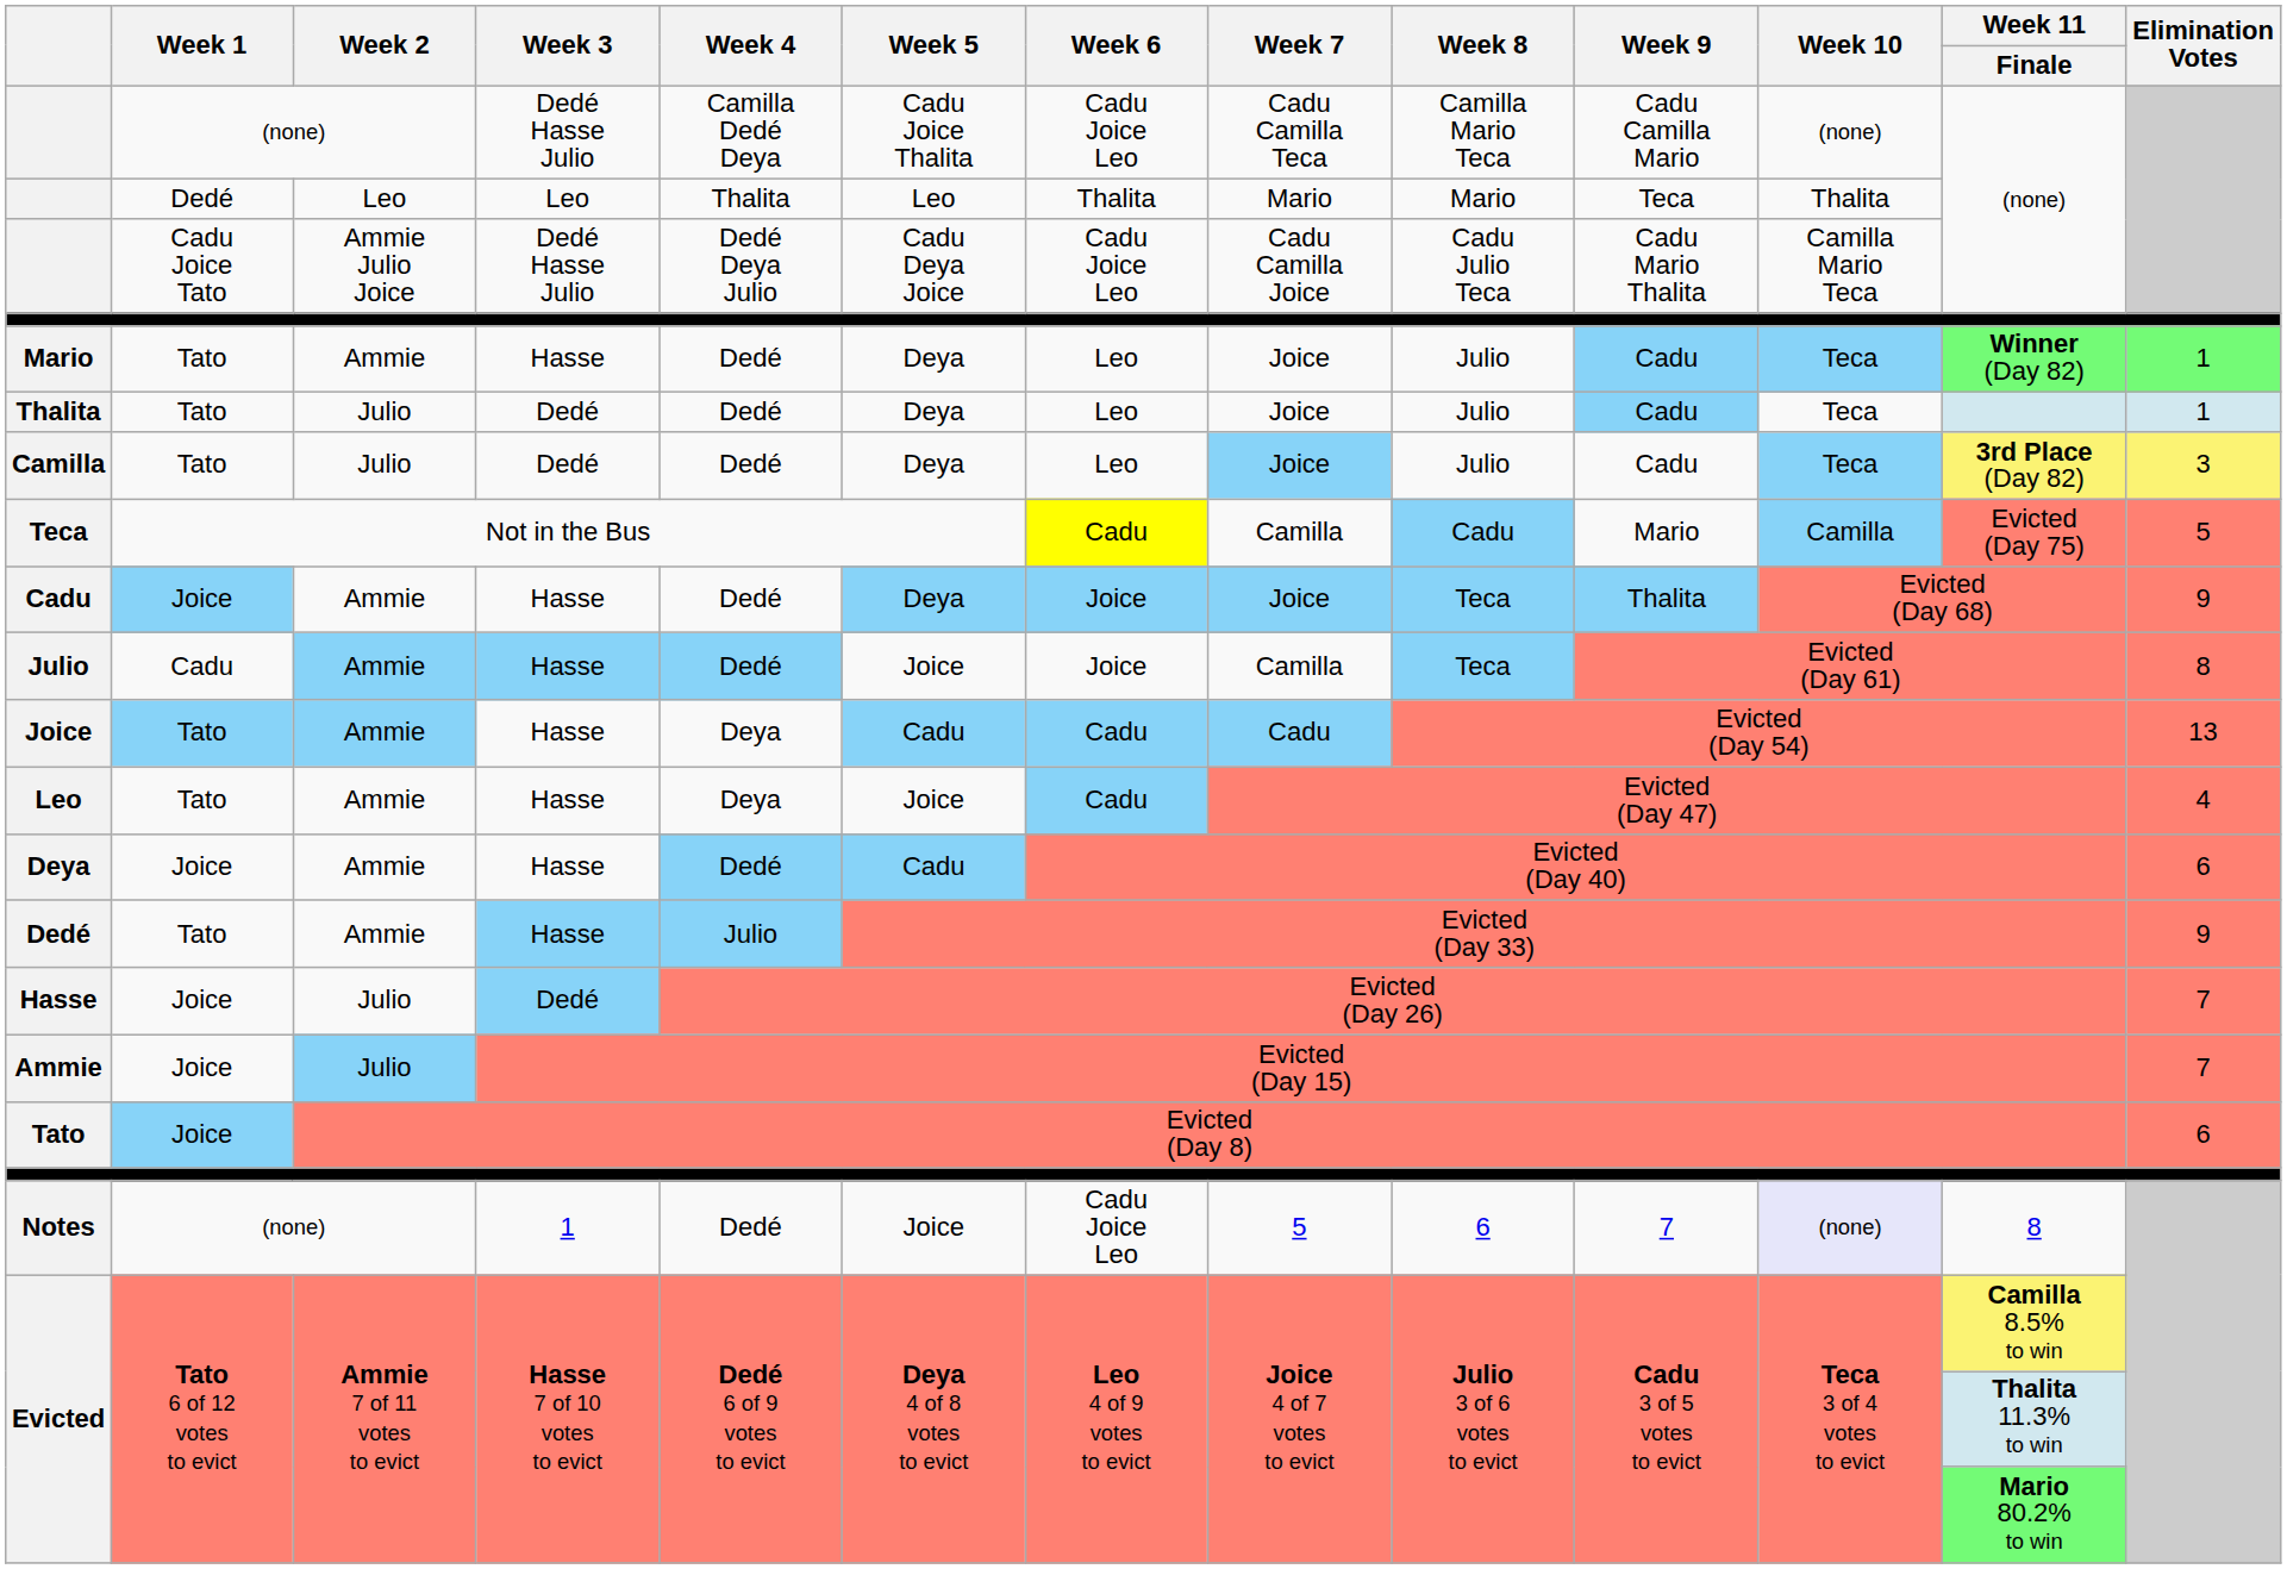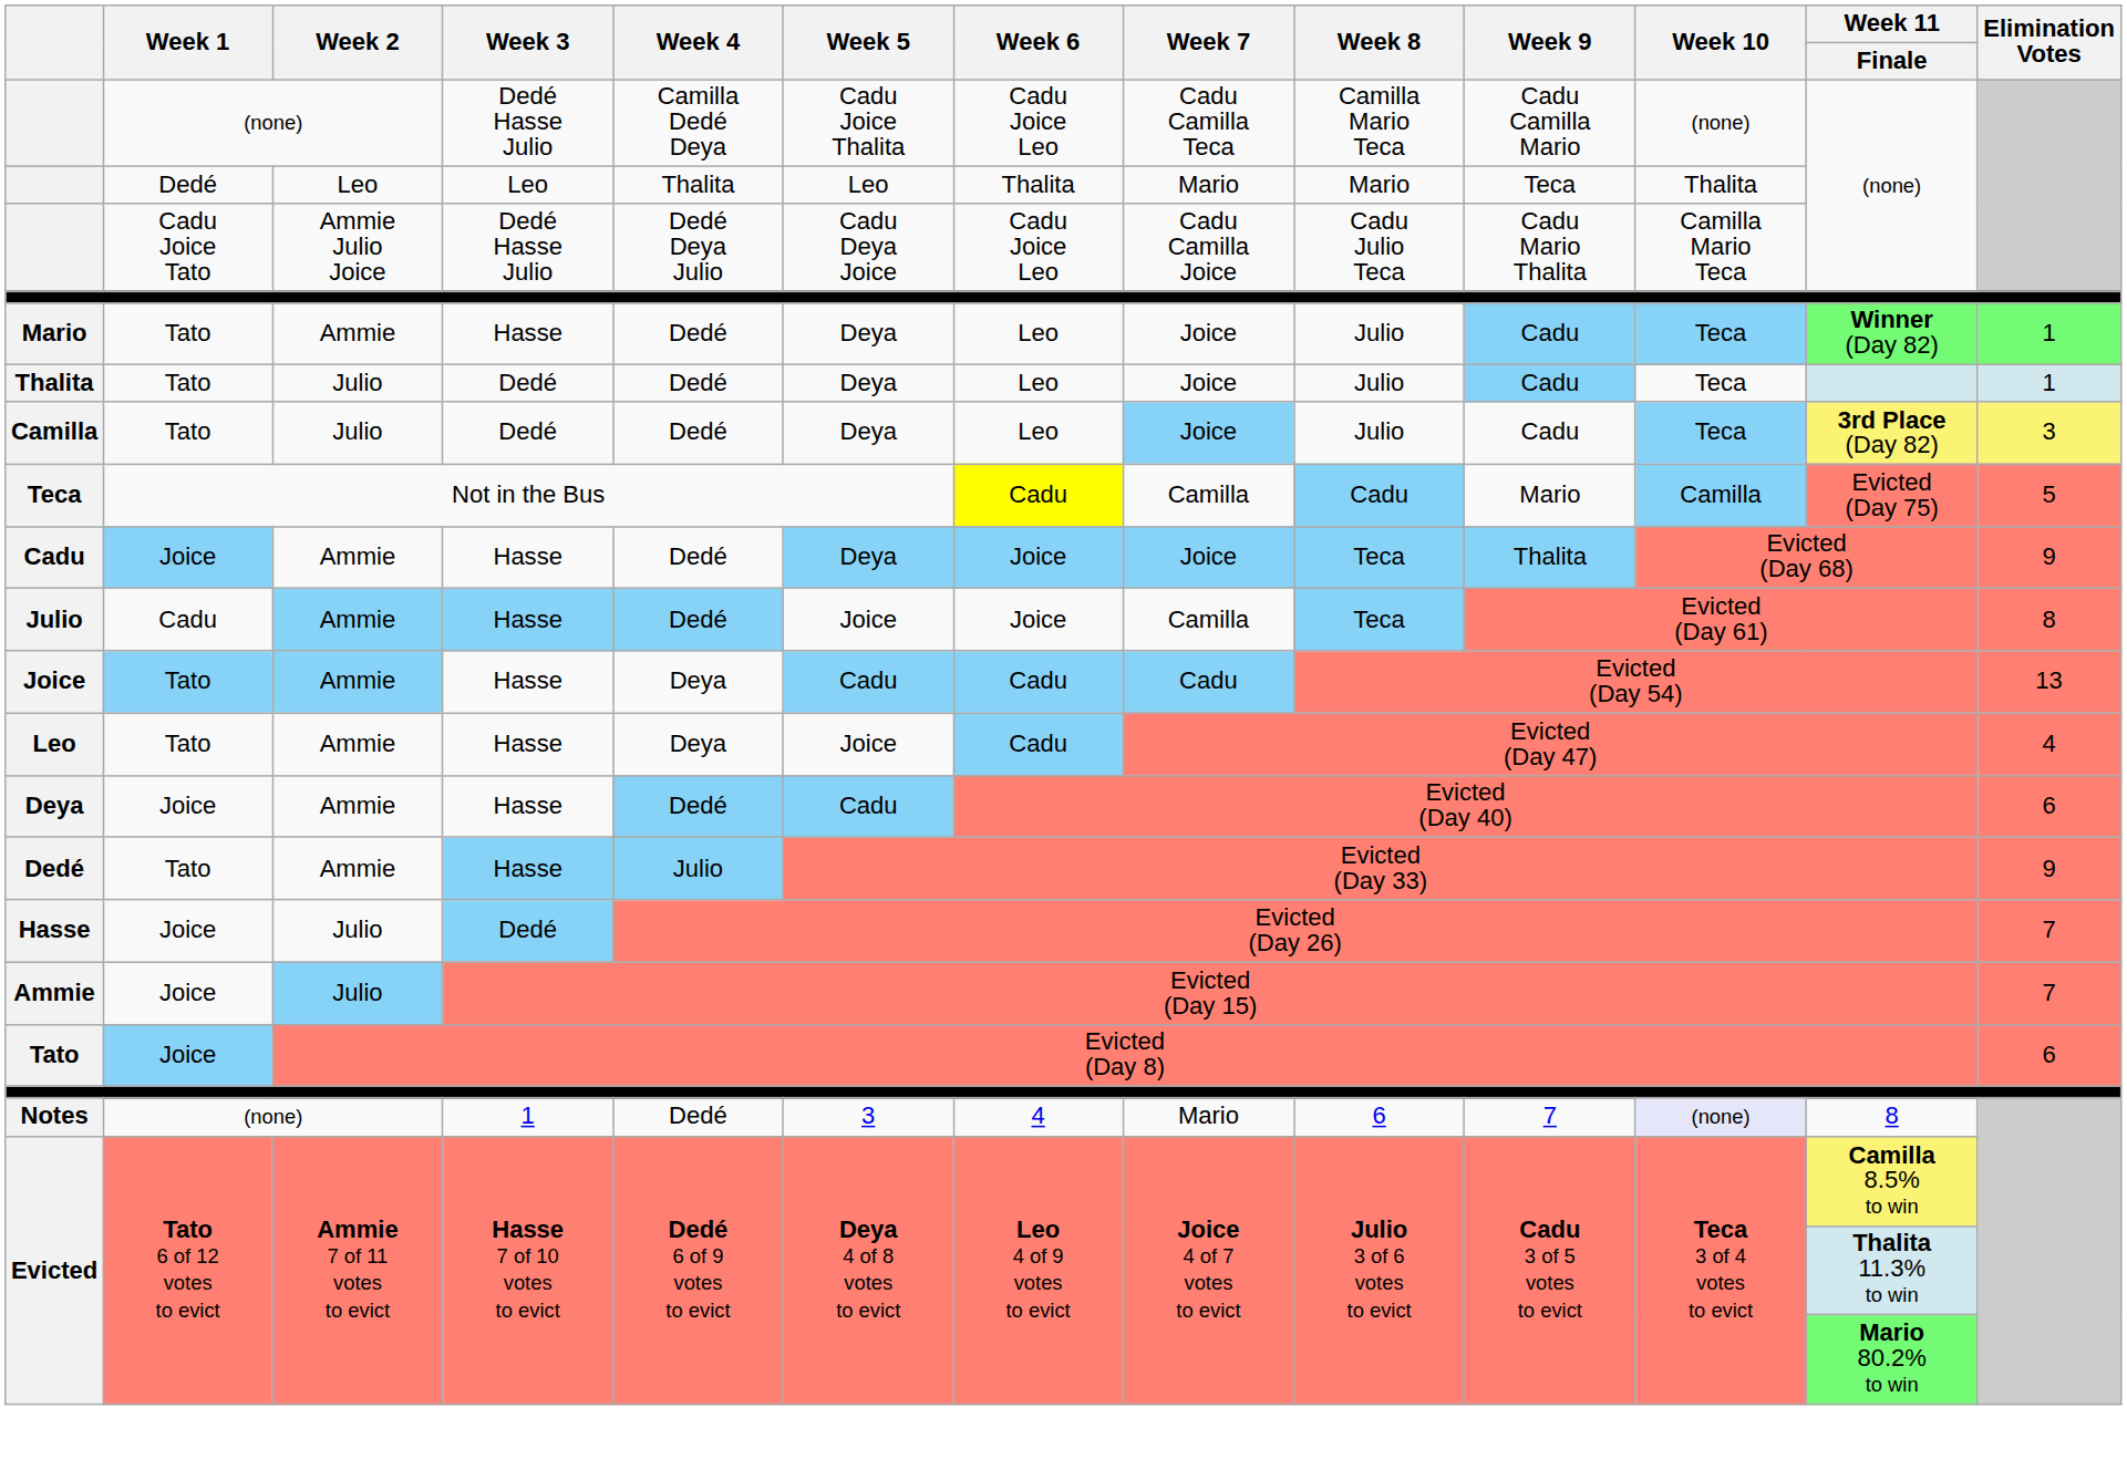Notes | Week 5: Joice -> 3
Notes | Week 6: Cadu Joice Leo -> 4
Notes | Week 7: 5 -> Mario
